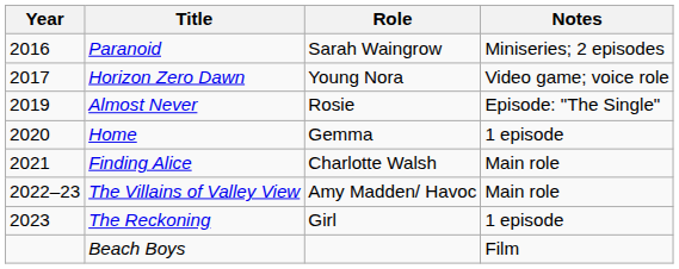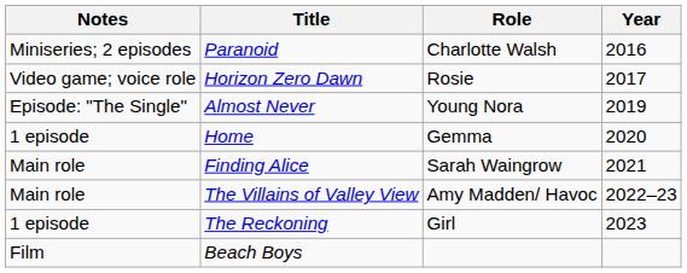columns swapped: Year <-> Notes
Paranoid | Role: Sarah Waingrow -> Charlotte Walsh
Horizon Zero Dawn | Role: Young Nora -> Rosie
Almost Never | Role: Rosie -> Young Nora
Finding Alice | Role: Charlotte Walsh -> Sarah Waingrow
